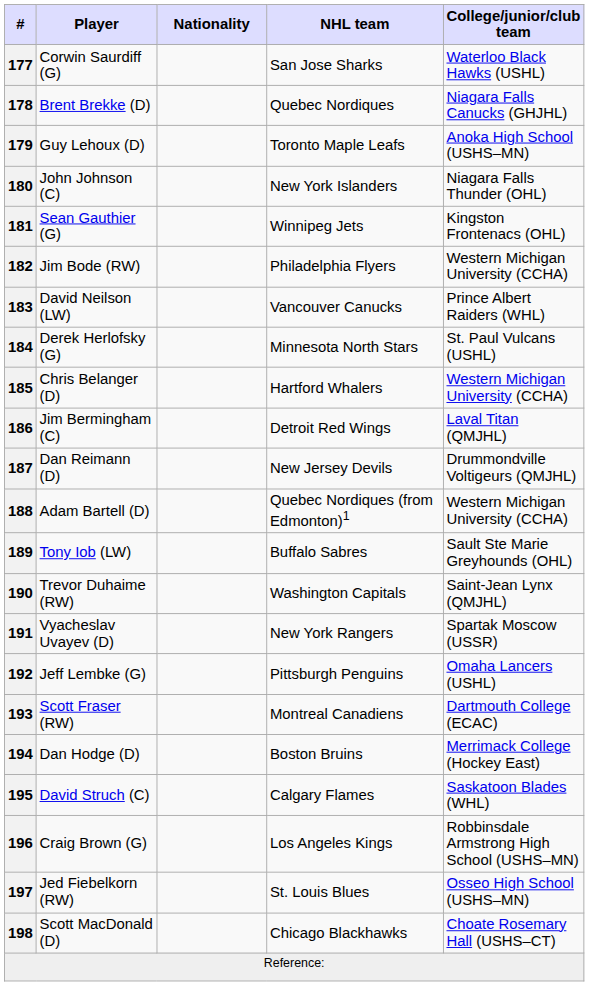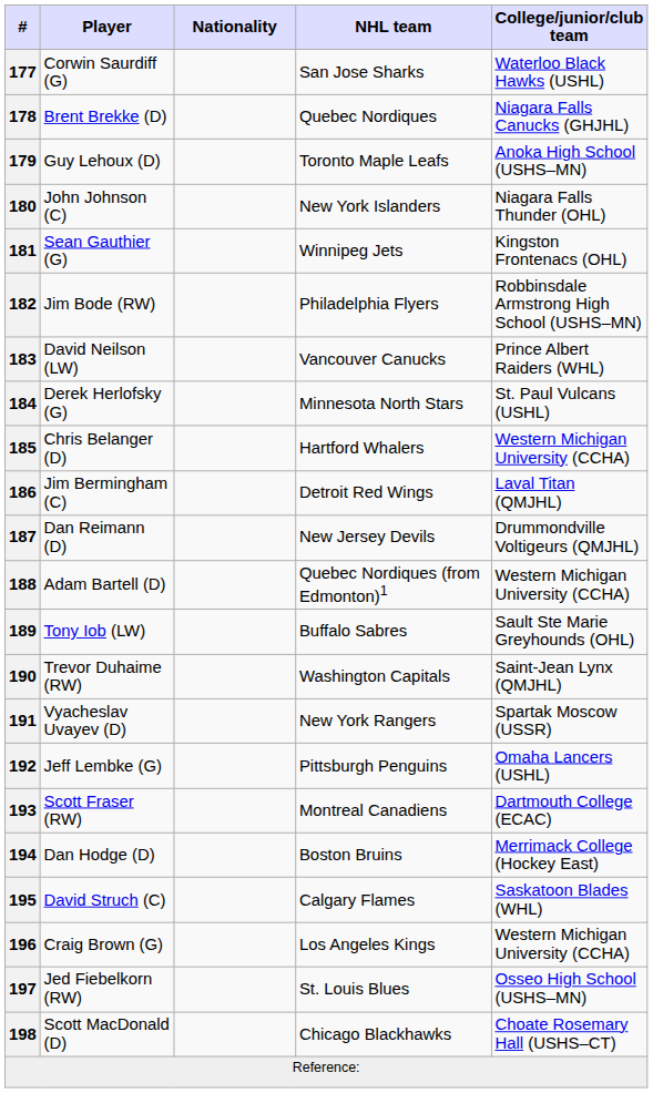182 | College/junior/club team: Western Michigan University (CCHA) -> Robbinsdale Armstrong High School (USHS–MN)
196 | College/junior/club team: Robbinsdale Armstrong High School (USHS–MN) -> Western Michigan University (CCHA)
